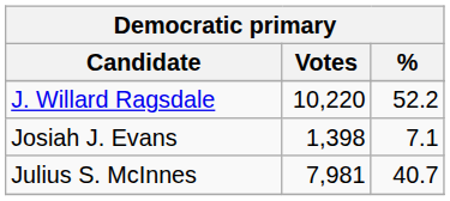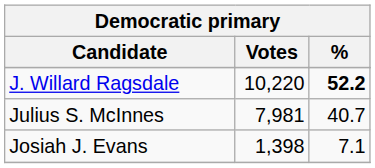J. Willard Ragsdale | %: normal -> bold
rows swapped: Julius S. McInnes <-> Josiah J. Evans
